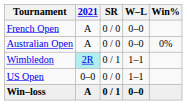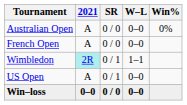rows swapped: Australian Open <-> French Open
US Open | 2021: 0–0 -> A
US Open | SR: 0 / 0 -> 0 / 1
US Open | W–L: 1–1 -> 0–0
Win–loss | 2021: A -> 0–0
Win–loss | SR: 0 / 1 -> 0 / 0
